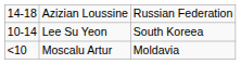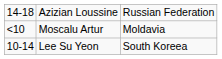rows swapped: Lee Su Yeon <-> Moscalu Artur
